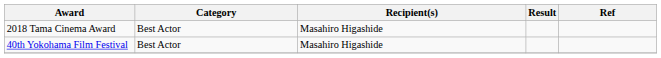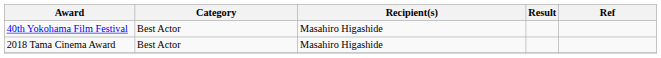rows swapped: 40th Yokohama Film Festival <-> 2018 Tama Cinema Award
